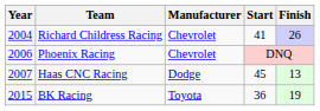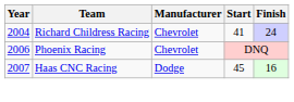Richard Childress Racing | Finish: 26 -> 24
Haas CNC Racing | Finish: 13 -> 16
- row: 2015 | BK Racing | Toyota | 36 | 19
